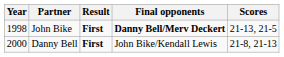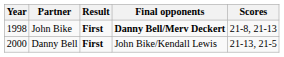John Bike | Scores: 21-13, 21-5 -> 21-8, 21-13
Danny Bell | Scores: 21-8, 21-13 -> 21-13, 21-5
